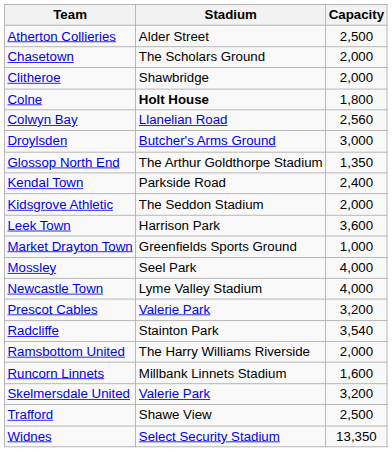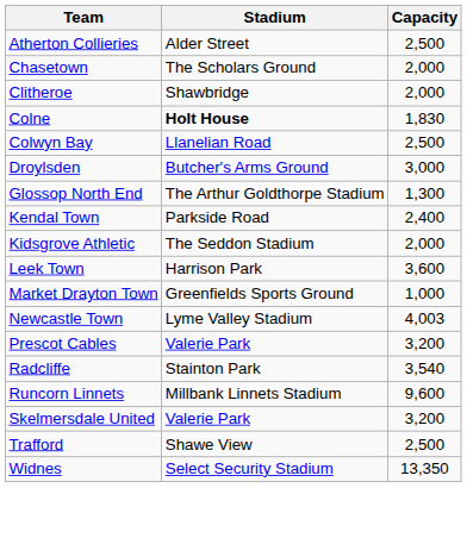Colne | Capacity: 1,800 -> 1,830
Colwyn Bay | Capacity: 2,560 -> 2,500
Glossop North End | Capacity: 1,350 -> 1,300
- row: Mossley | Seel Park | 4,000
Newcastle Town | Capacity: 4,000 -> 4,003
- row: Ramsbottom United | The Harry Williams Riverside | 2,000
Runcorn Linnets | Capacity: 1,600 -> 9,600
